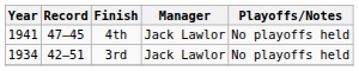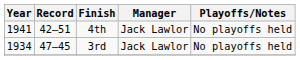4th | Record: 47–45 -> 42–51
3rd | Record: 42–51 -> 47–45
